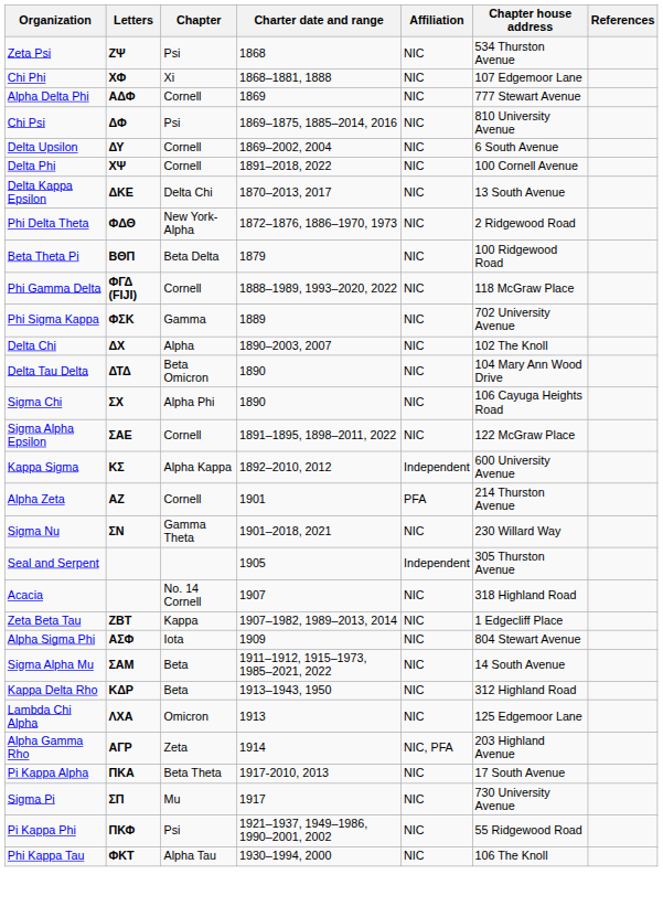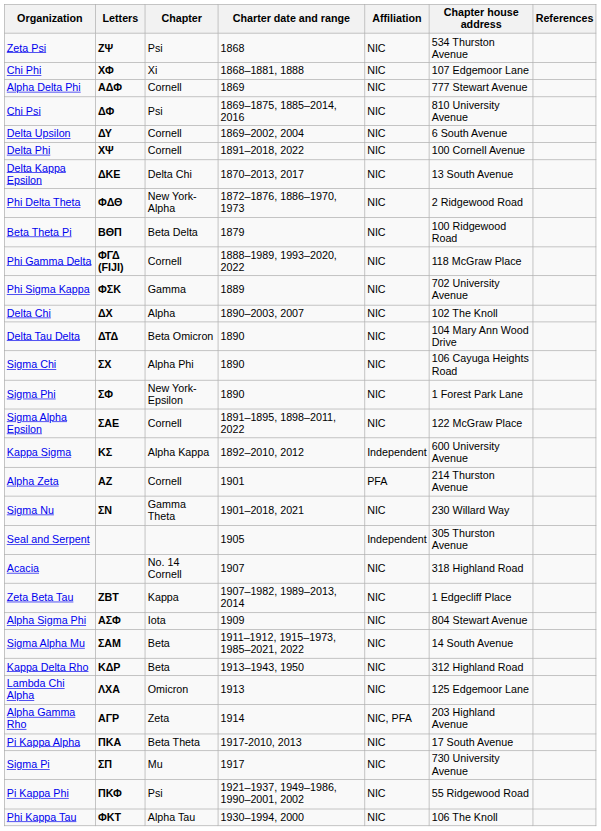+ row: Sigma Phi | ΣΦ | New York-Epsilon | 1890 | NIC | 1 Forest Park Lane
